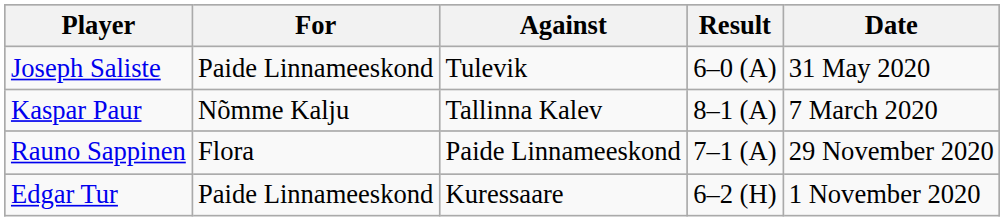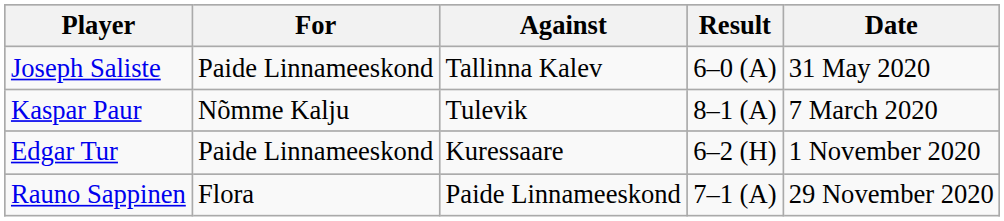Joseph Saliste | Against: Tulevik -> Tallinna Kalev
Kaspar Paur | Against: Tallinna Kalev -> Tulevik
rows swapped: Edgar Tur <-> Rauno Sappinen
